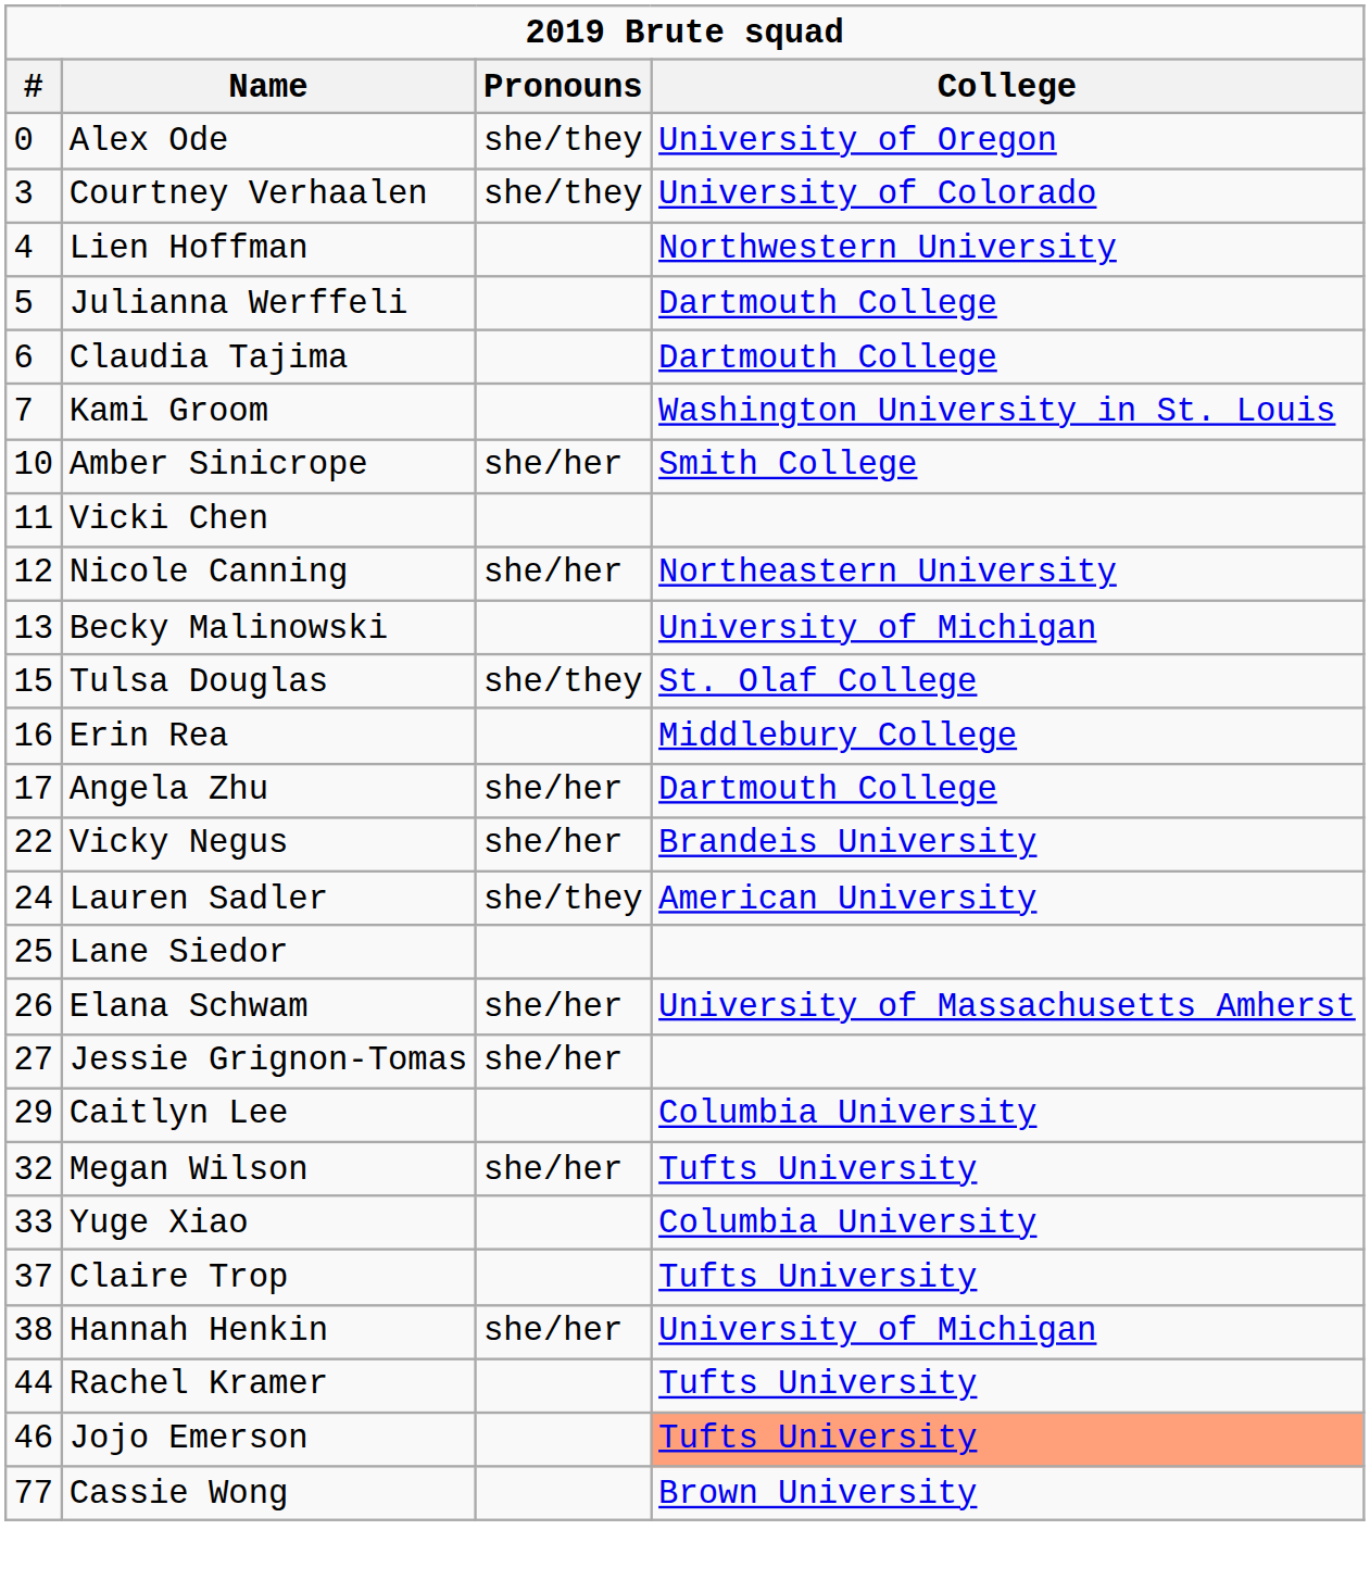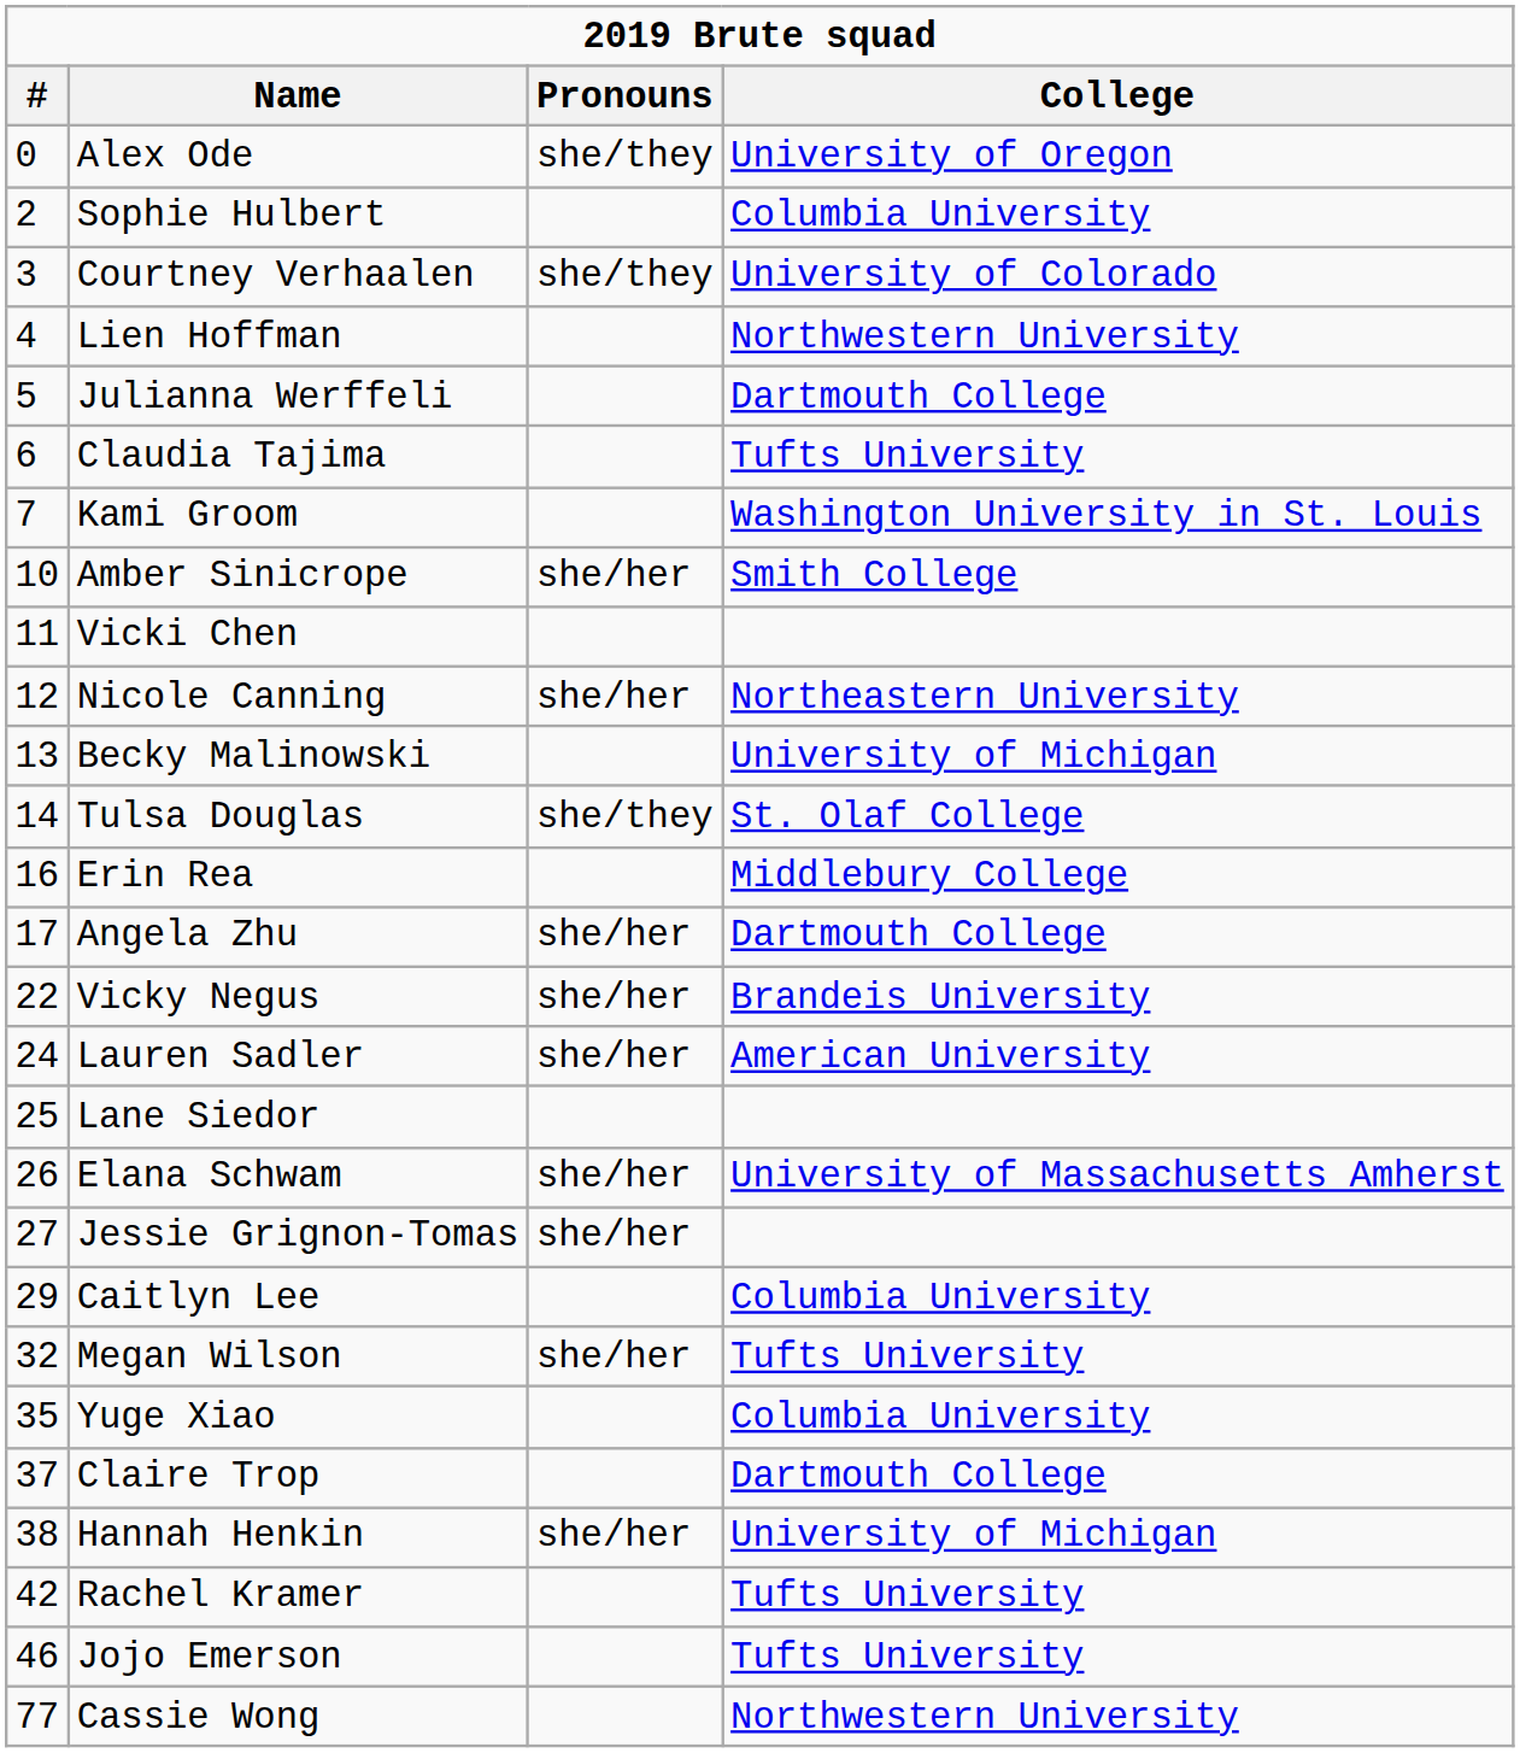+ row: 2 | Sophie Hulbert | Columbia University
Claudia Tajima | College: Dartmouth College -> Tufts University
Tulsa Douglas | #: 15 -> 14
Lauren Sadler | Pronouns: she/they -> she/her
Yuge Xiao | #: 33 -> 35
Claire Trop | College: Tufts University -> Dartmouth College
Rachel Kramer | #: 44 -> 42
Jojo Emerson | College: lightsalmon background -> no background
Cassie Wong | College: Brown University -> Northwestern University
